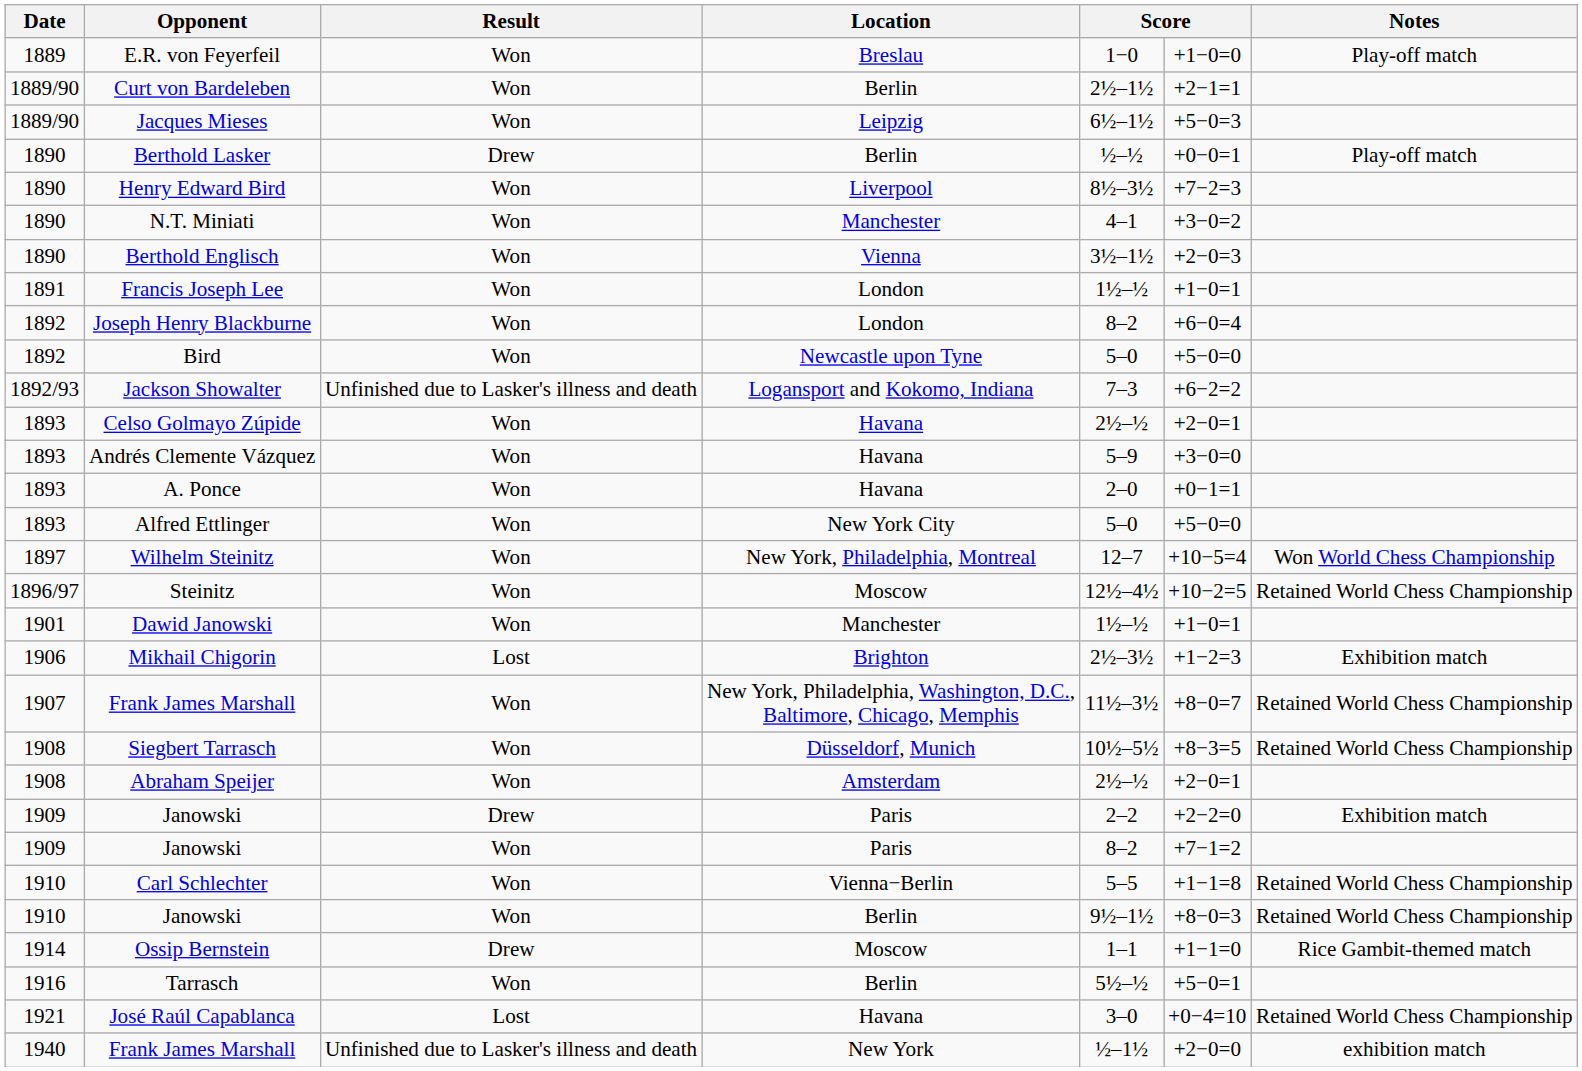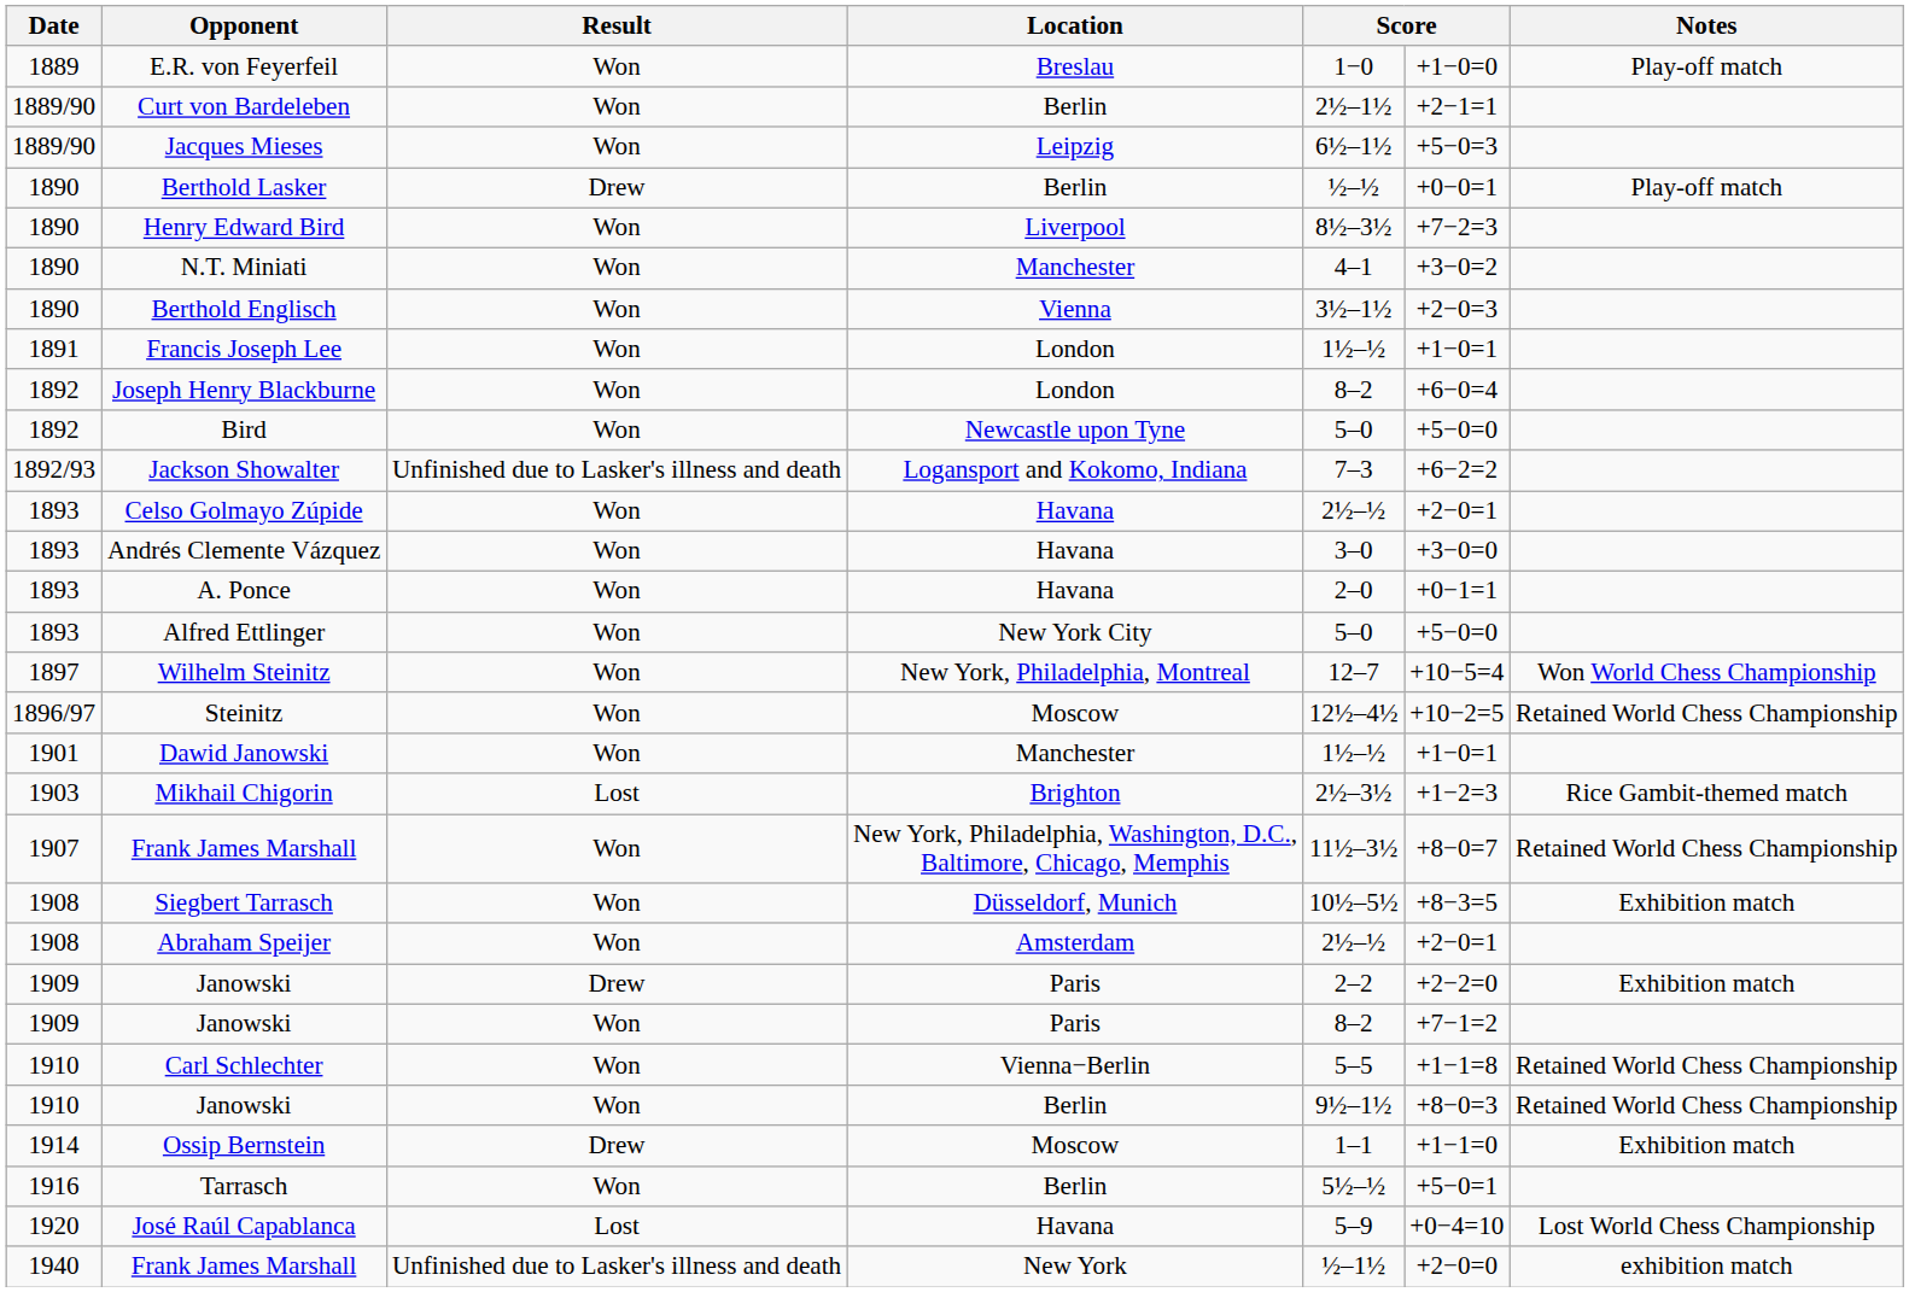Andrés Clemente Vázquez | column 5: 5–9 -> 3–0
Mikhail Chigorin | Date: 1906 -> 1903
Mikhail Chigorin | Notes: Exhibition match -> Rice Gambit-themed match
Siegbert Tarrasch | Notes: Retained World Chess Championship -> Exhibition match
Ossip Bernstein | Notes: Rice Gambit-themed match -> Exhibition match
José Raúl Capablanca | Date: 1921 -> 1920
José Raúl Capablanca | column 5: 3–0 -> 5–9
José Raúl Capablanca | Notes: Retained World Chess Championship -> Lost World Chess Championship
